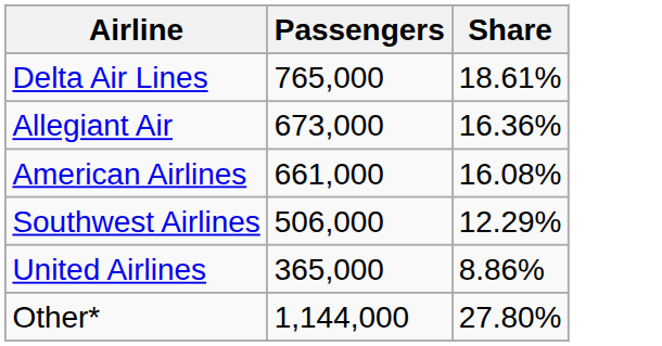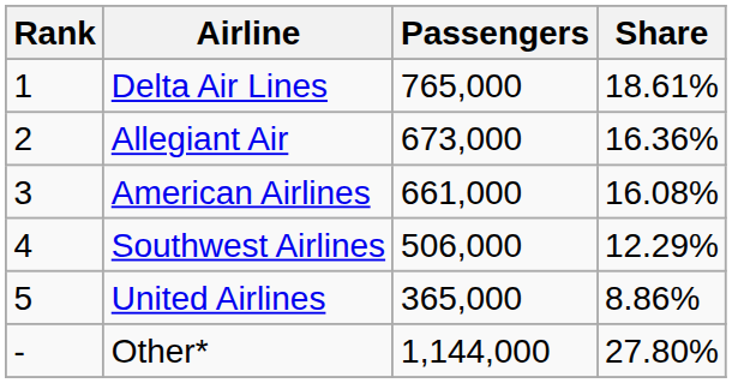+ column: Rank | 1 | 2 | 3 | 4 | 5 | -
